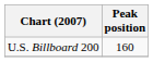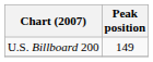U.S. Billboard 200 | Peak position: 160 -> 149
